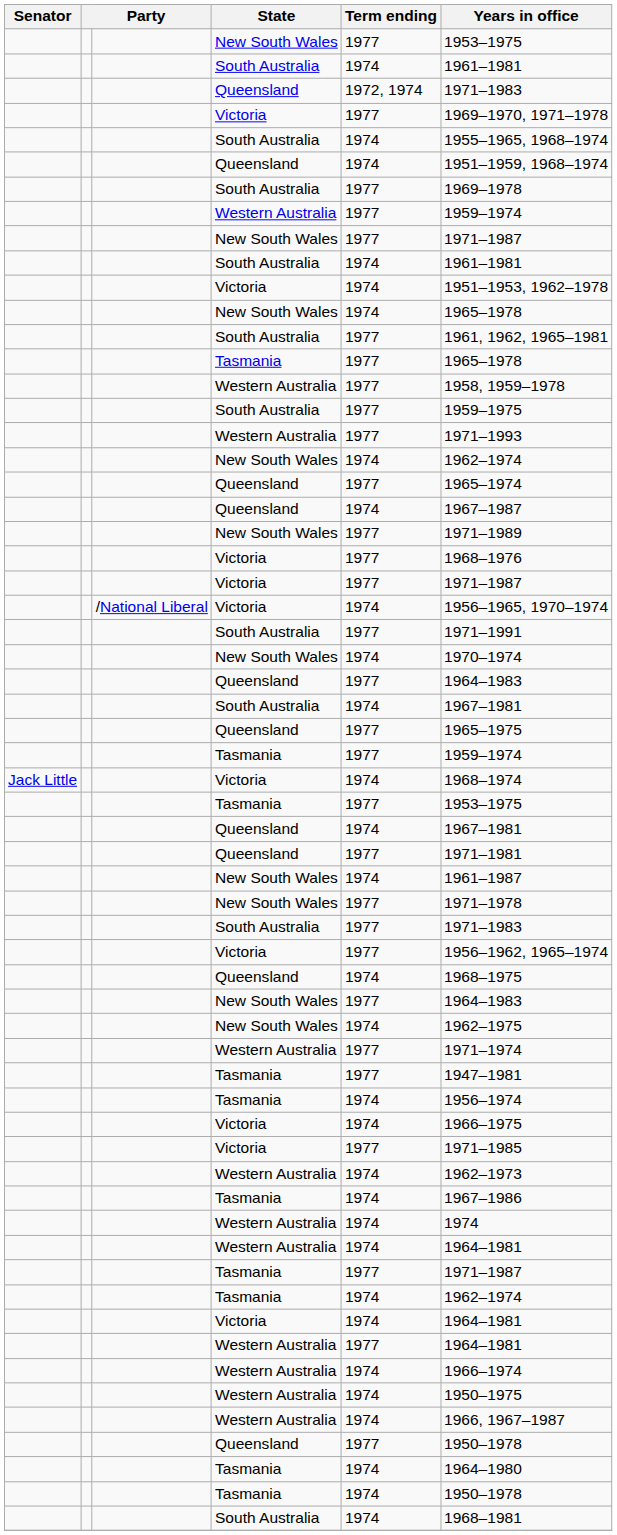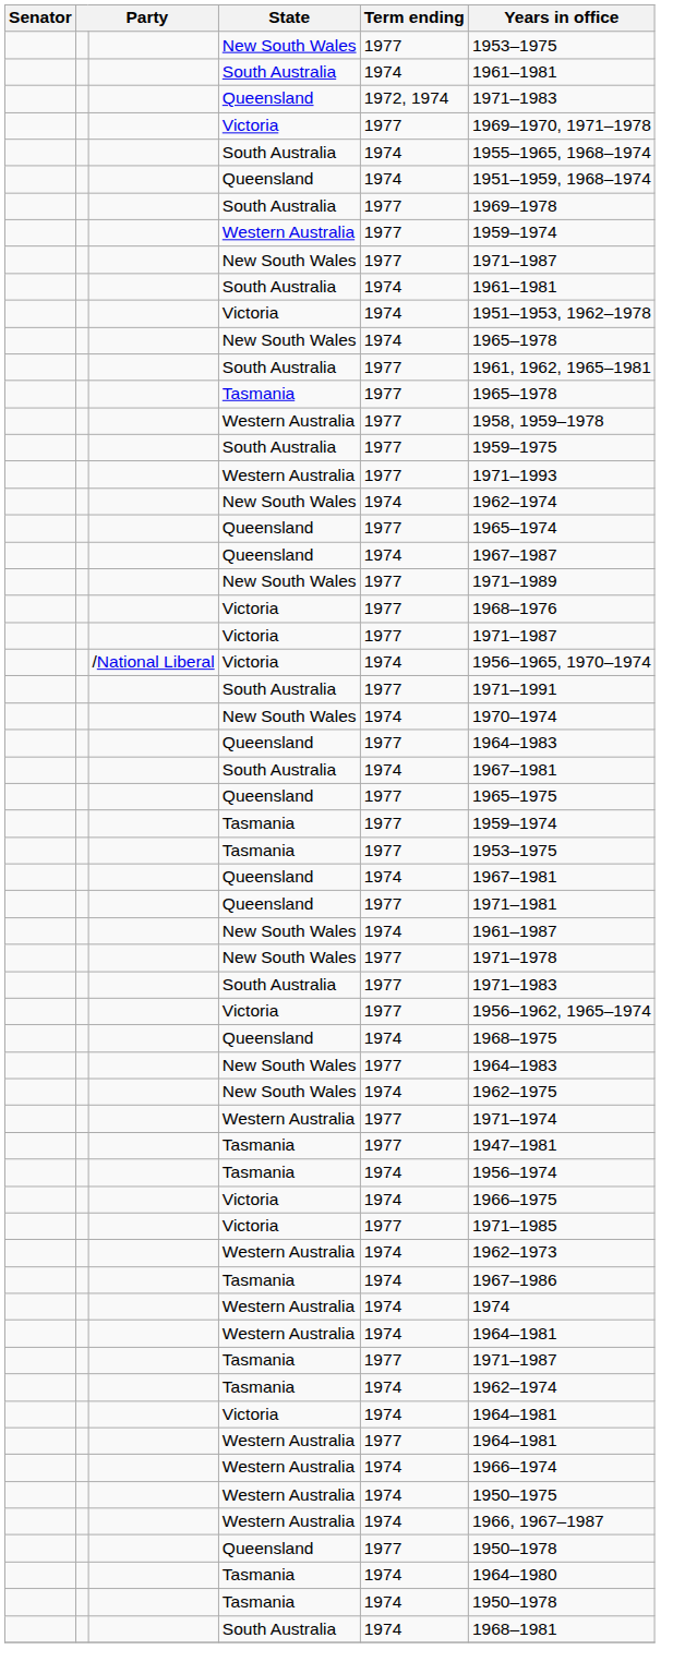- row: Jack Little | Victoria | 1974 | 1968–1974
